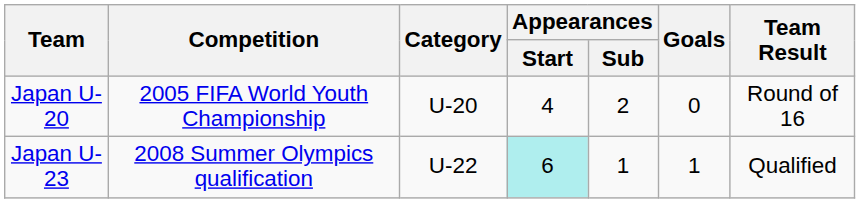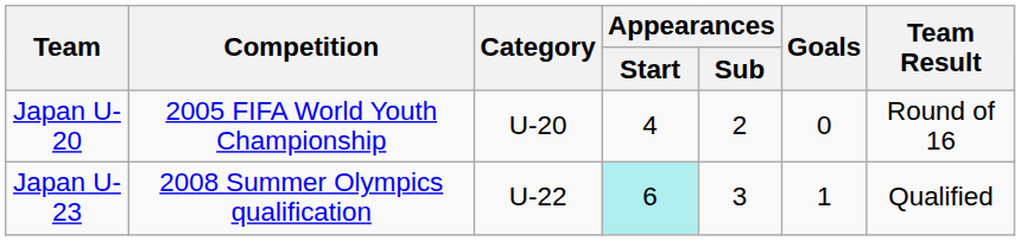Japan U-23 | Appearances / Sub: 1 -> 3
